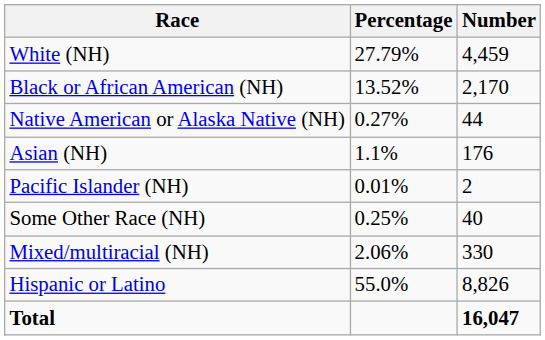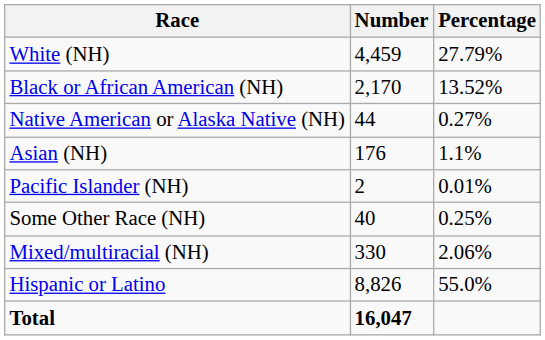columns swapped: Number <-> Percentage
